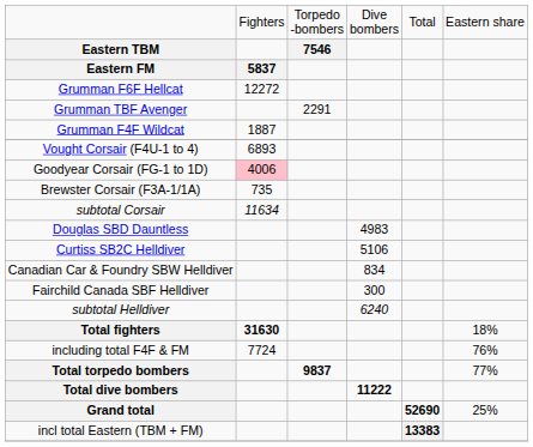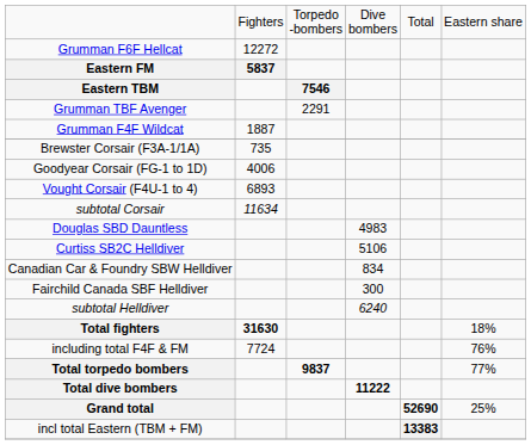rows swapped: Eastern TBM <-> Grumman F6F Hellcat
rows swapped: Vought Corsair (F4U-1 to 4) <-> Brewster Corsair (F3A-1/1A)
Goodyear Corsair (FG-1 to 1D) | column 2: pink background -> no background
